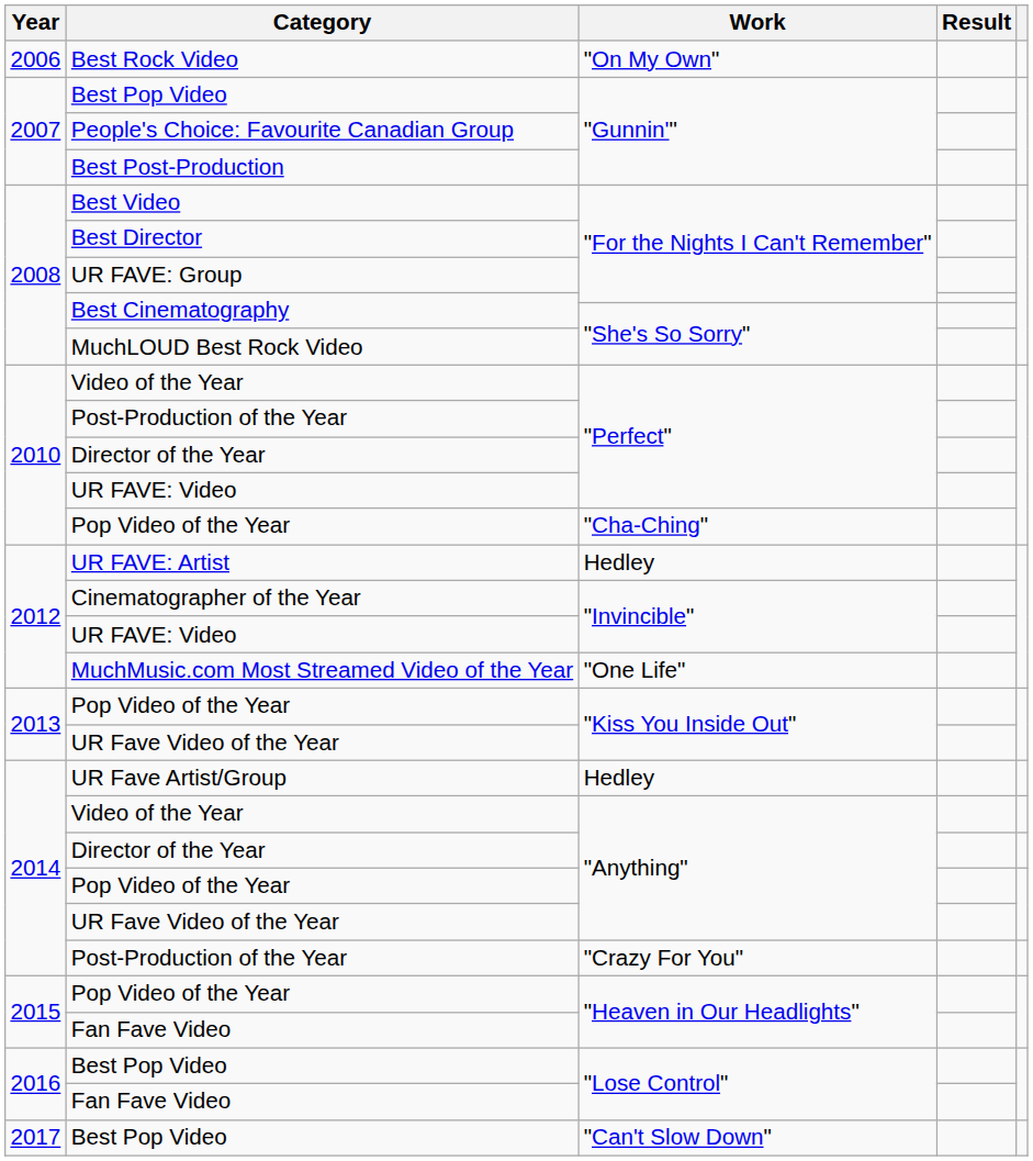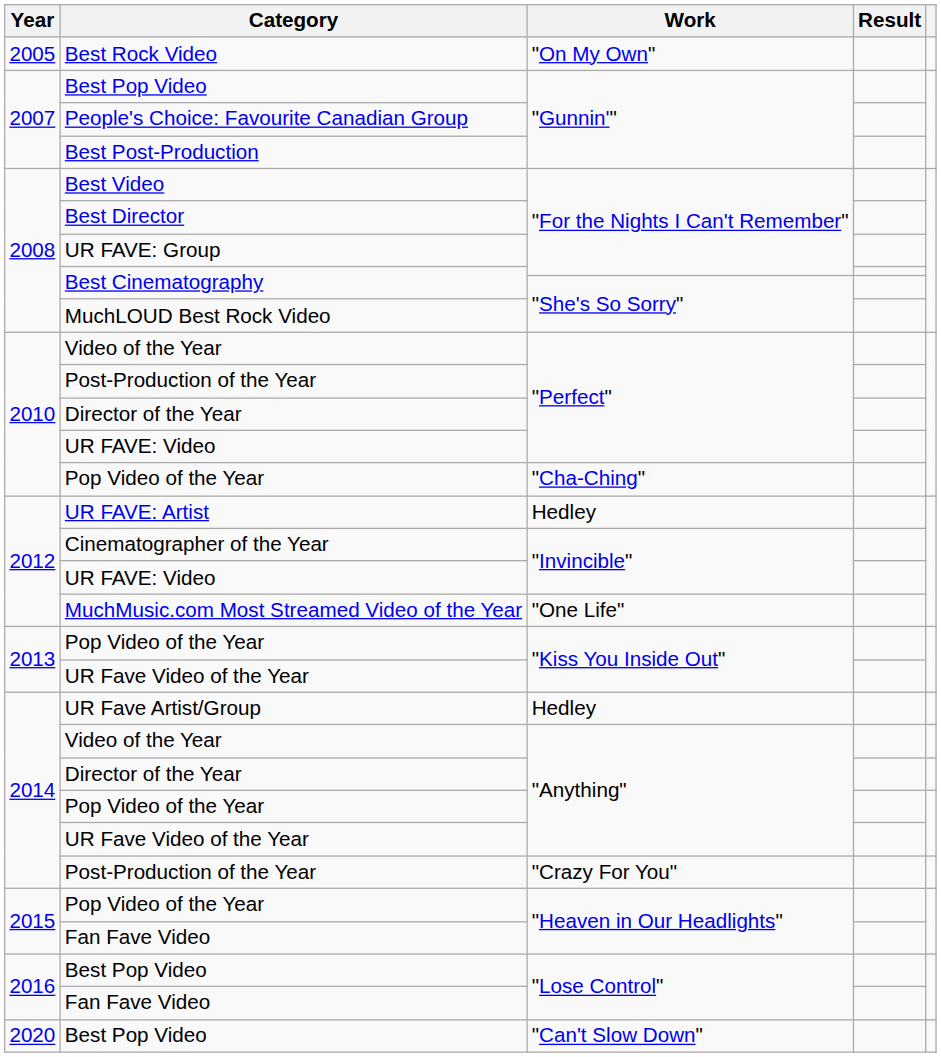Best Rock Video | Year: 2006 -> 2005
Best Pop Video / "Can't Slow Down" | Year: 2017 -> 2020
